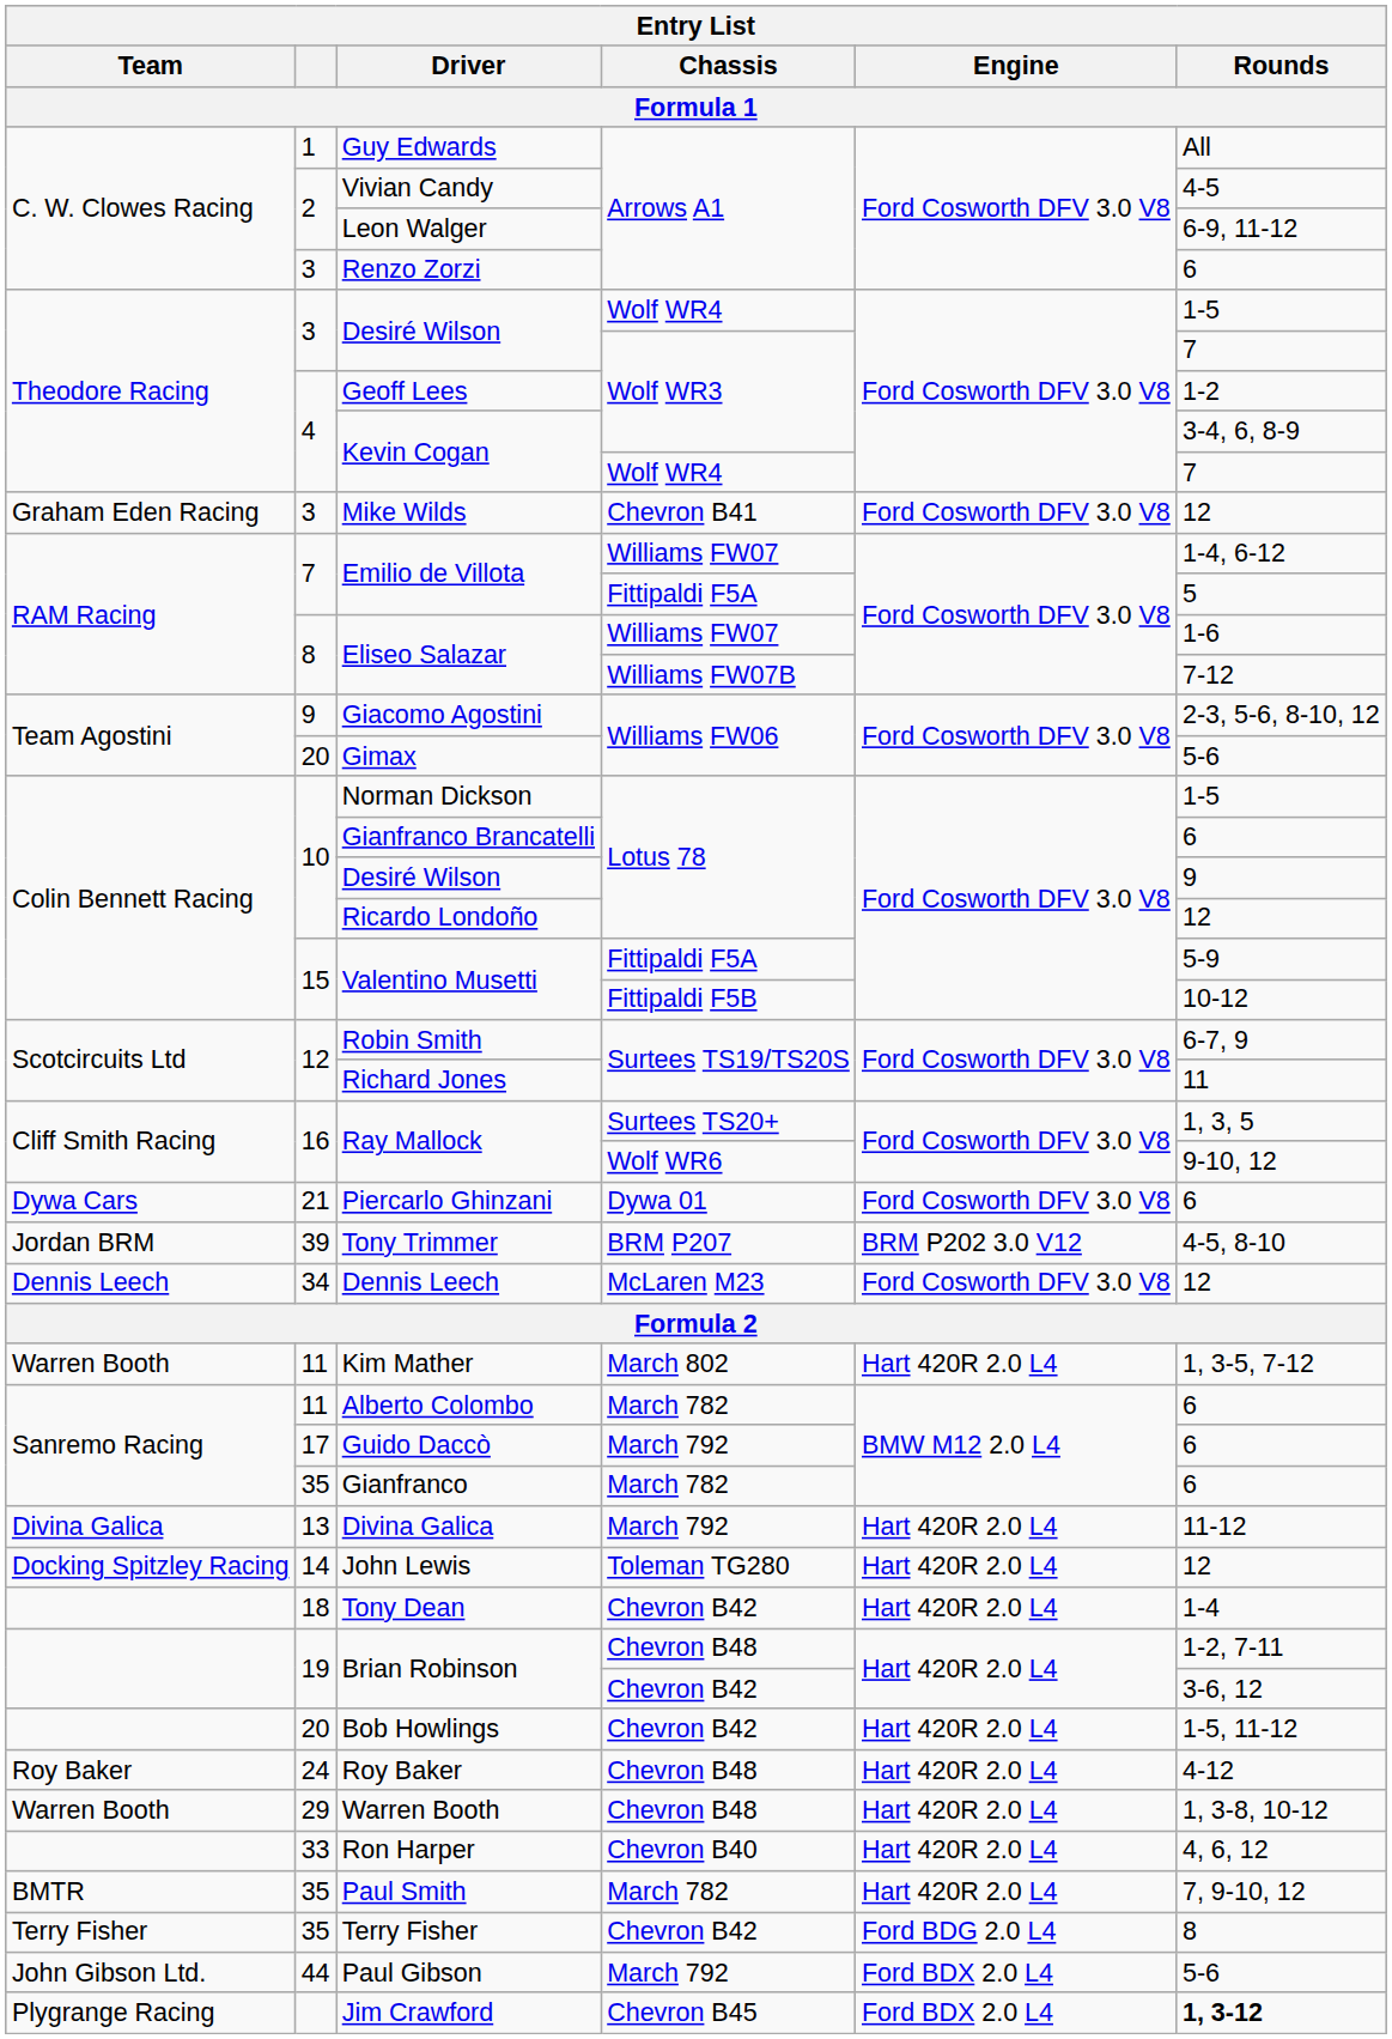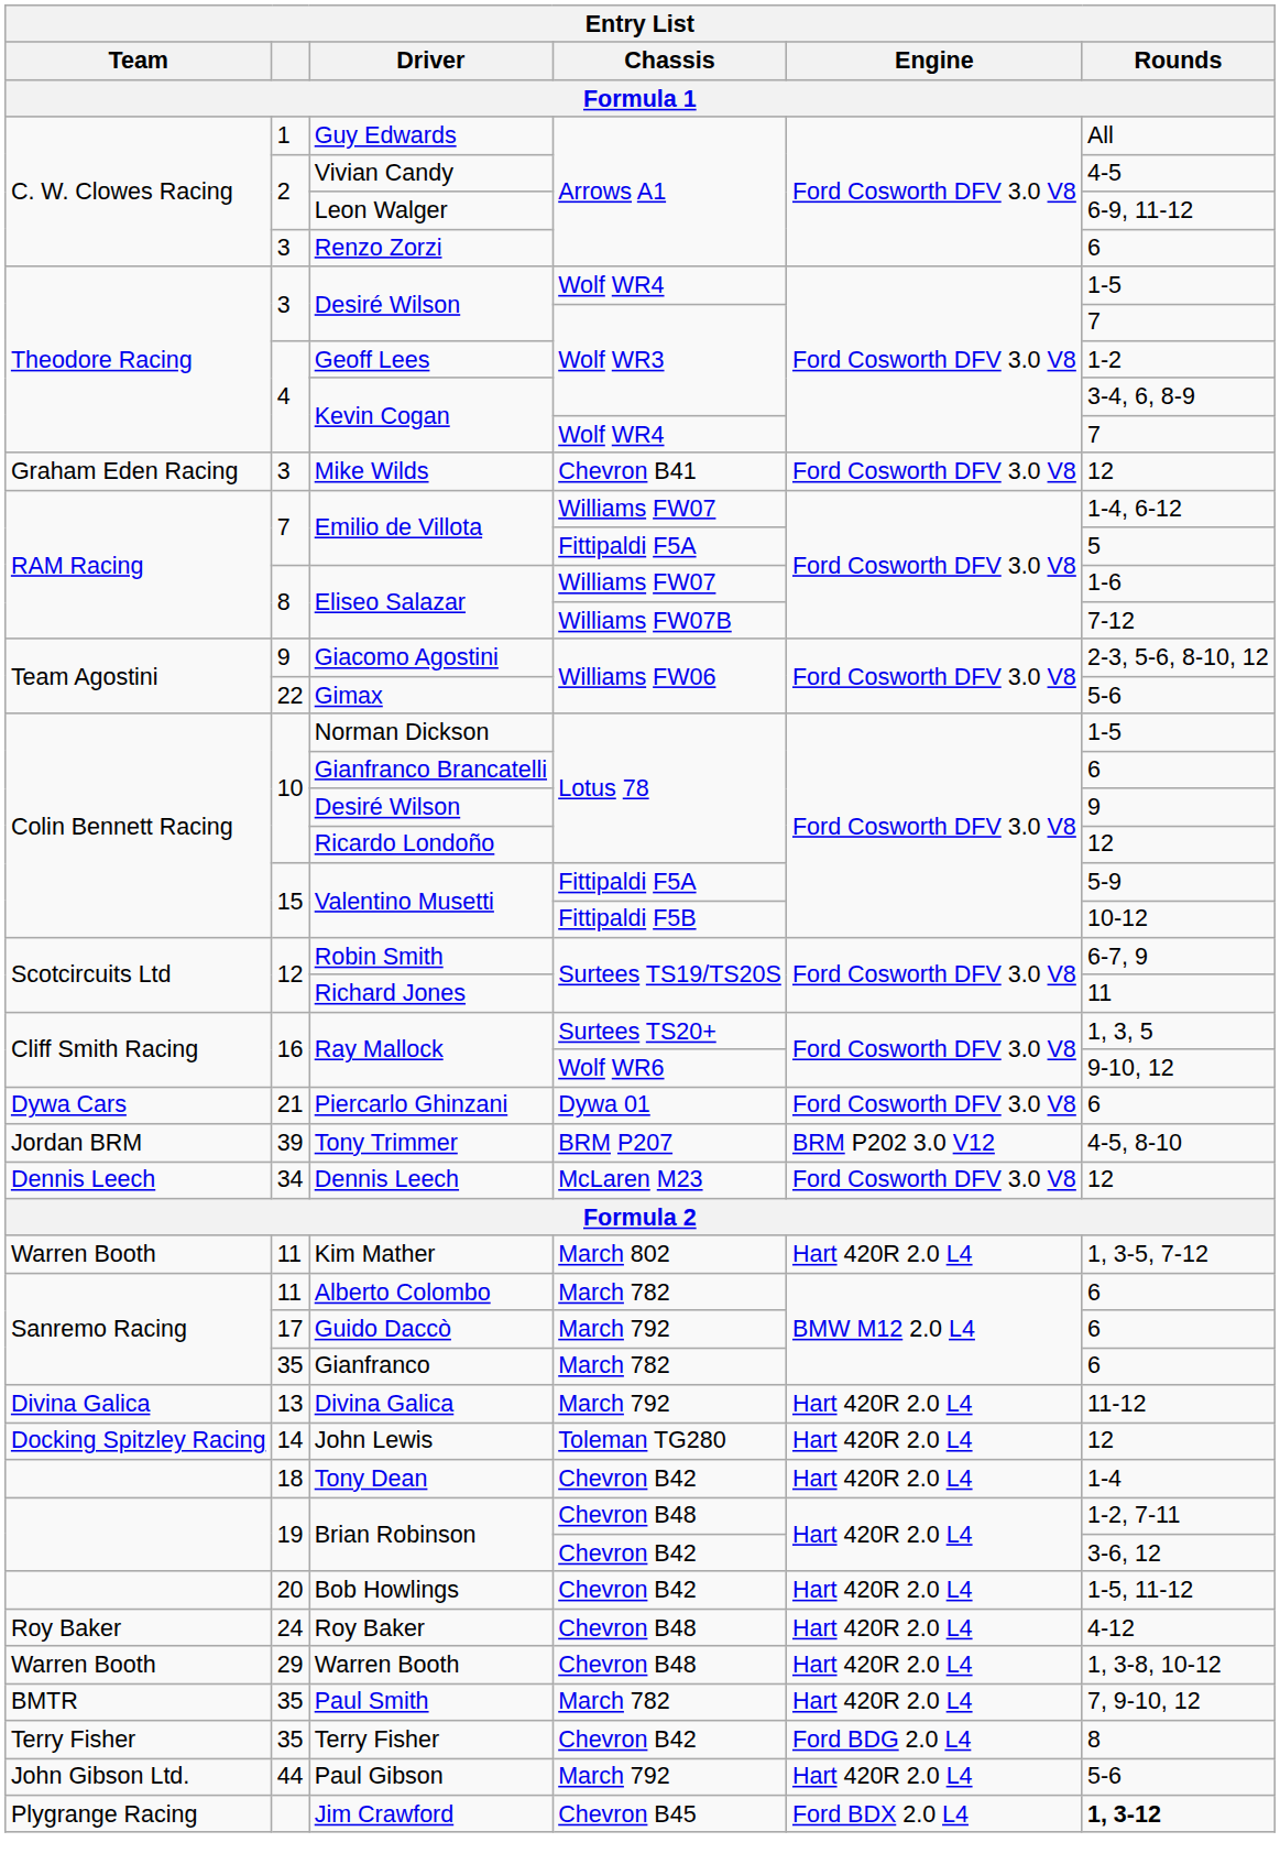Gimax | column 2: 20 -> 22
- row: 33 | Ron Harper | Chevron B40 | Hart 420R 2.0 L4 | 4, 6, 12
Paul Gibson | Engine: Ford BDX 2.0 L4 -> Hart 420R 2.0 L4
